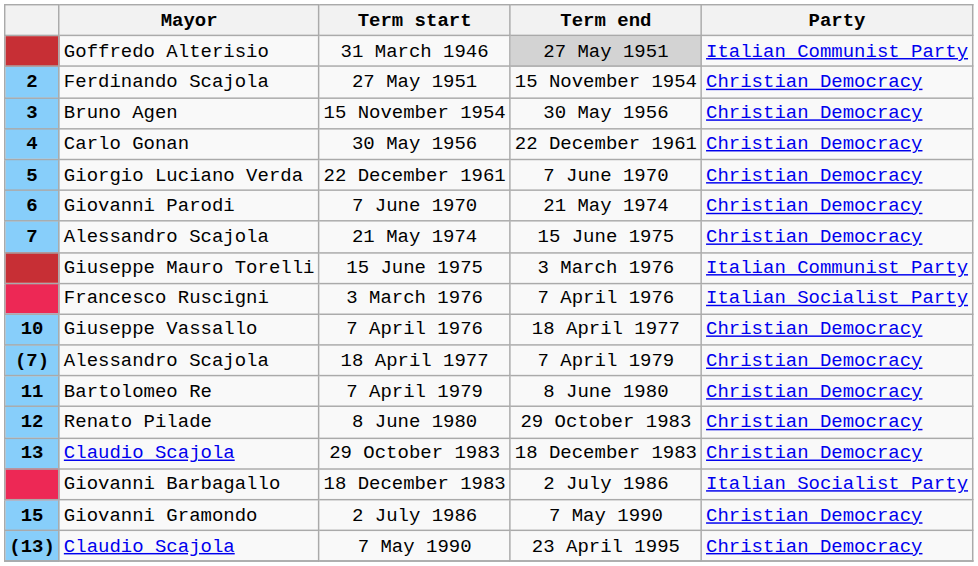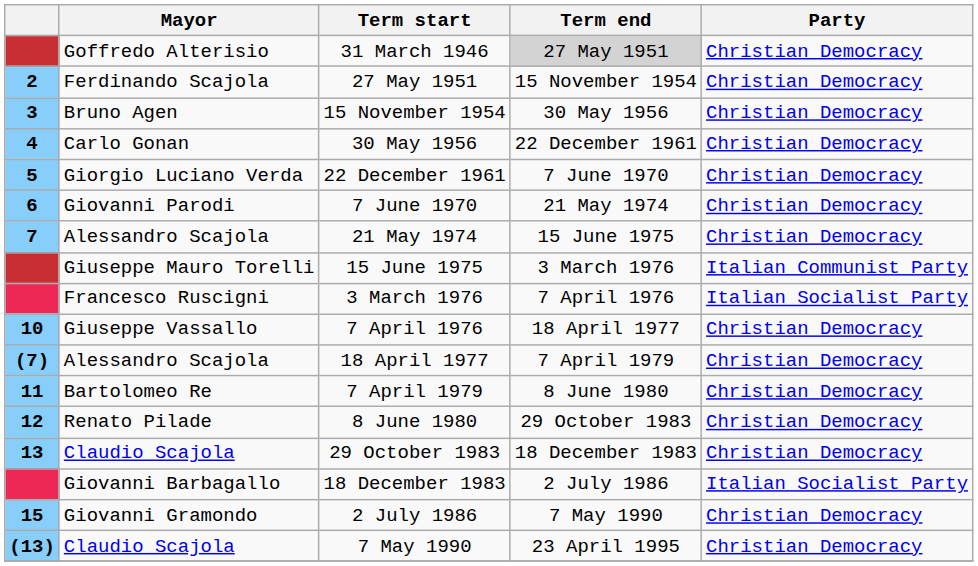31 March 1946 | Party: Italian Communist Party -> Christian Democracy
